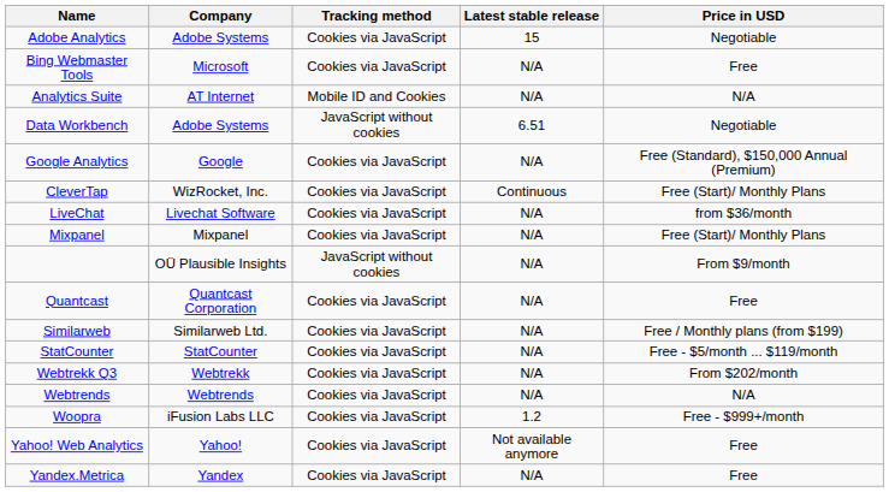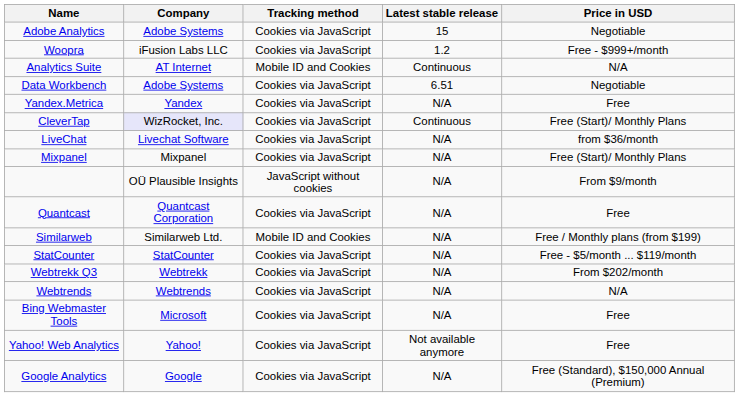rows swapped: Bing Webmaster Tools <-> Woopra
Analytics Suite | Latest stable release: N/A -> Continuous
Data Workbench | Tracking method: JavaScript without cookies -> Cookies via JavaScript
rows swapped: Google Analytics <-> Yandex.Metrica
CleverTap | Company: no background -> lavender background
Similarweb | Tracking method: Cookies via JavaScript -> Mobile ID and Cookies
